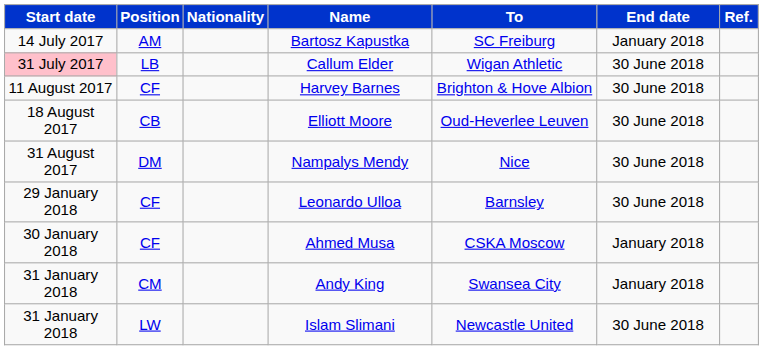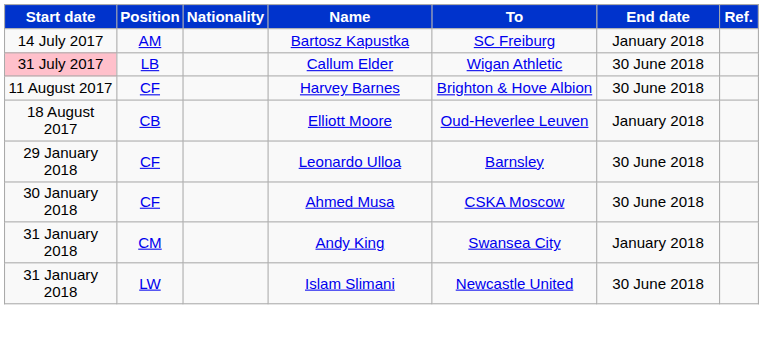Elliott Moore | End date: 30 June 2018 -> January 2018
- row: 31 August 2017 | DM | Nampalys Mendy | Nice | 30 June 2018
Ahmed Musa | End date: January 2018 -> 30 June 2018
